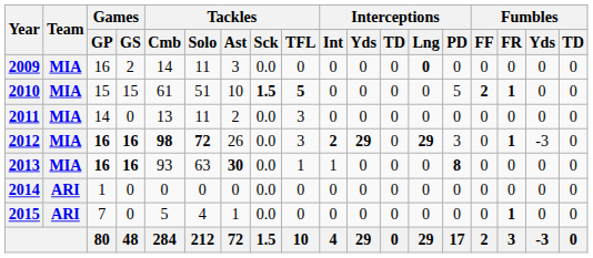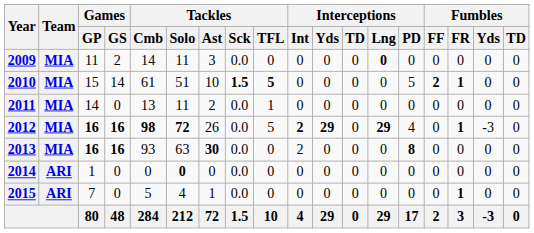2009 | Games / GP: 16 -> 11
2010 | Games / GS: 15 -> 14
2011 | Tackles / TFL: 3 -> 1
2012 | Tackles / TFL: 3 -> 5
2012 | Interceptions / PD: 3 -> 4
2013 | Tackles / TFL: 1 -> 0
2013 | Interceptions / Int: 1 -> 2
2014 | Tackles / Solo: normal -> bold
